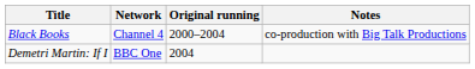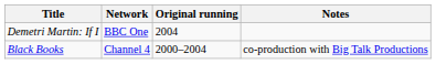rows swapped: Black Books <-> Demetri Martin: If I
